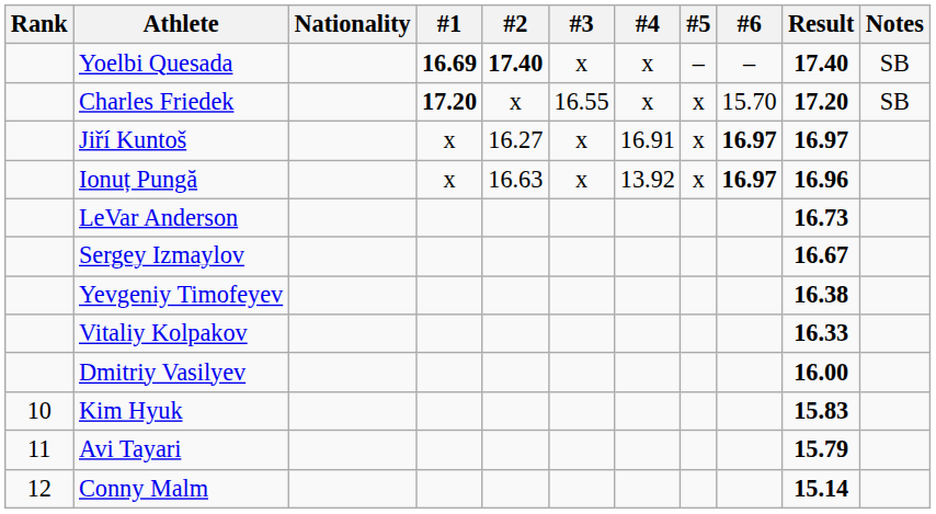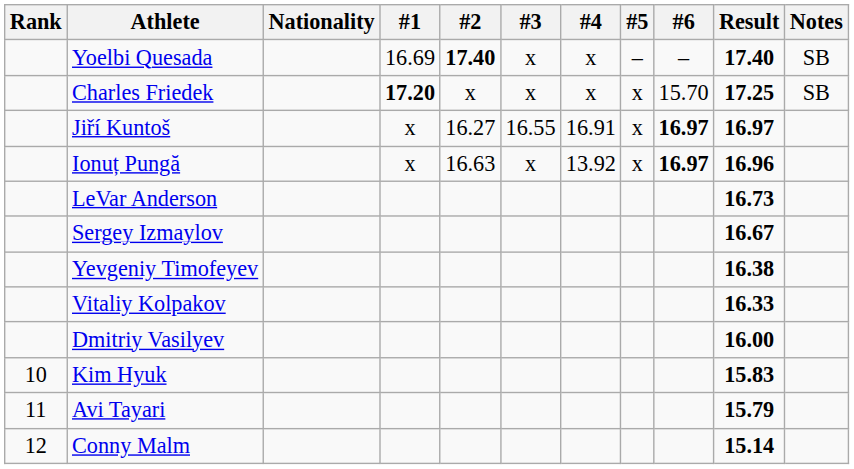Yoelbi Quesada | #1: bold -> normal
Charles Friedek | #3: 16.55 -> x
Charles Friedek | Result: 17.20 -> 17.25
Jiří Kuntoš | #3: x -> 16.55
